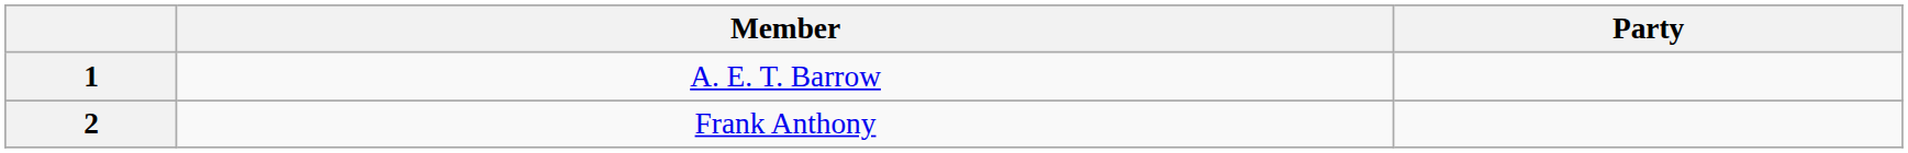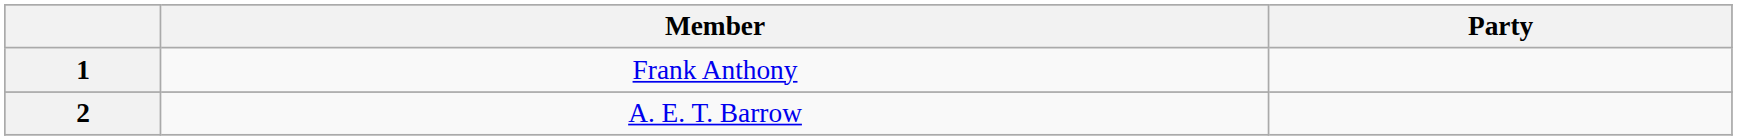1 | Member: A. E. T. Barrow -> Frank Anthony
2 | Member: Frank Anthony -> A. E. T. Barrow
